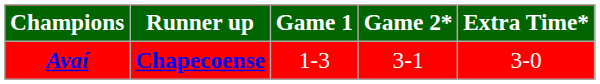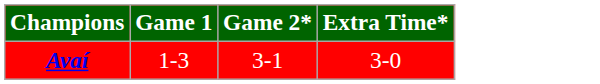- column: Runner up | Chapecoense
